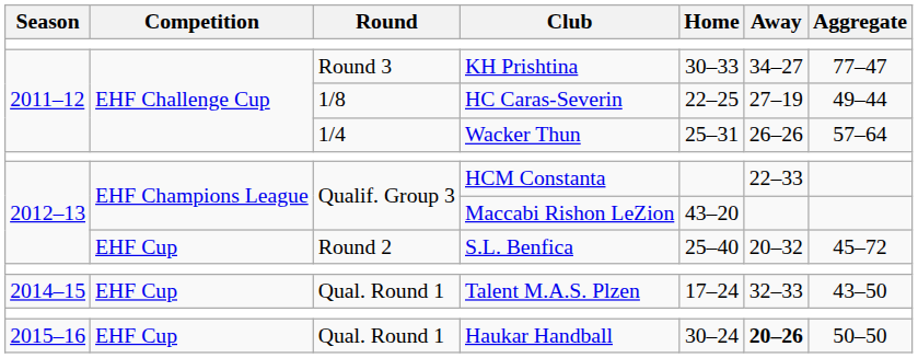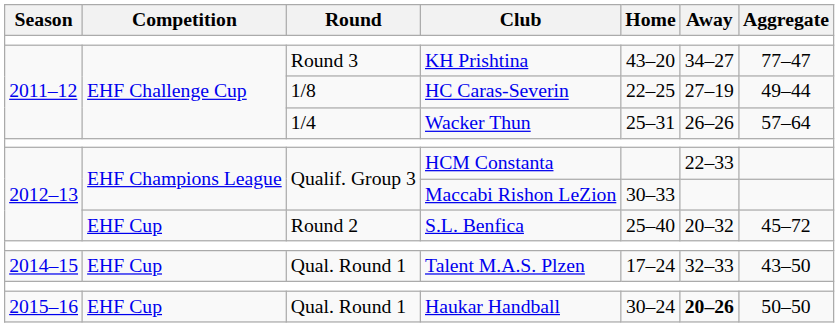KH Prishtina | Home: 30–33 -> 43–20
Maccabi Rishon LeZion | Home: 43–20 -> 30–33
